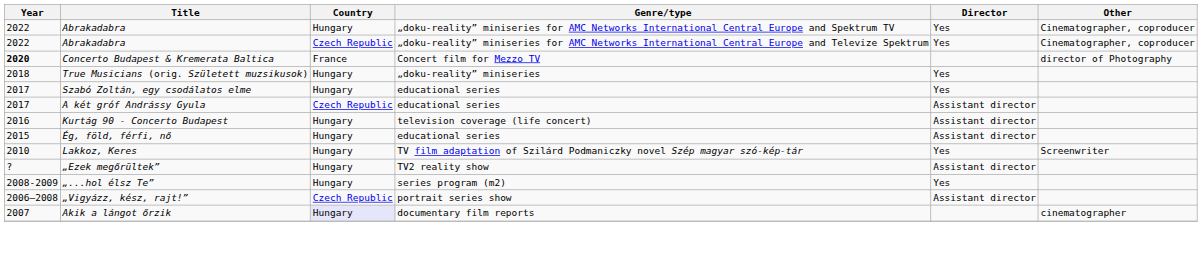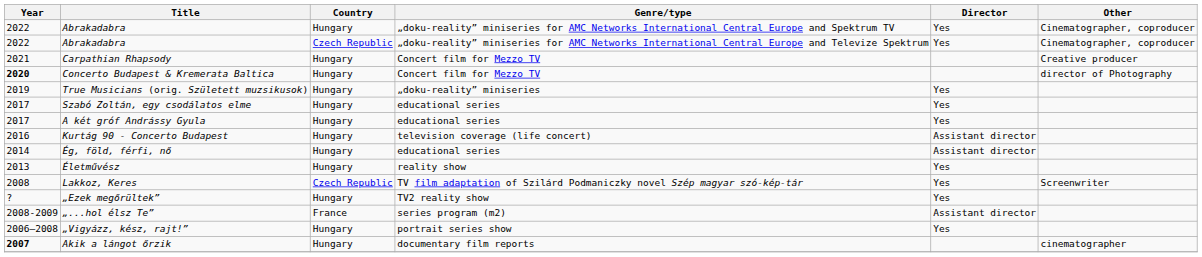+ row: 2021 | Carpathian Rhapsody | Hungary | Concert film for Mezzo TV | Creative producer
Concerto Budapest & Kremerata Baltica | Country: France -> Hungary
True Musicians (orig. Született muzsikusok) | Year: 2018 -> 2019
A két gróf Andrássy Gyula | Country: Czech Republic -> Hungary
A két gróf Andrássy Gyula | Director: Assistant director -> Yes
Ég, föld, férfi, nő | Year: 2015 -> 2014
+ row: 2013 | Életművész | Hungary | reality show | Yes
Lakkoz, Keres | Year: 2010 -> 2008
Lakkoz, Keres | Country: Hungary -> Czech Republic
„Ezek megőrültek” | Director: Assistant director -> Yes
„...hol élsz Te” | Country: Hungary -> France
„...hol élsz Te” | Director: Yes -> Assistant director
„Vigyázz, kész, rajt!” | Country: Czech Republic -> Hungary
„Vigyázz, kész, rajt!” | Director: Assistant director -> Yes
Akik a lángot őrzik | Year: normal -> bold
Akik a lángot őrzik | Country: lavender background -> no background
